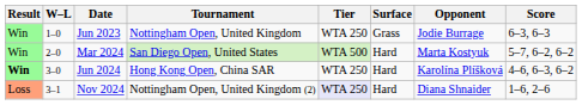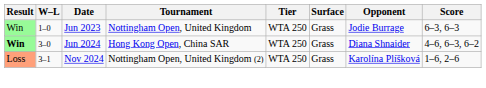- row: Win | 2–0 | Mar 2024 | San Diego Open, United States | WTA 500 | Hard | Marta Kostyuk | 5–7, 6–2, 6–2
Jun 2024 | Surface: Hard -> Grass
Jun 2024 | Opponent: Karolína Plíšková -> Diana Shnaider
Nov 2024 | Tier: lavender background -> no background
Nov 2024 | Surface: Hard -> Grass
Nov 2024 | Opponent: Diana Shnaider -> Karolína Plíšková
